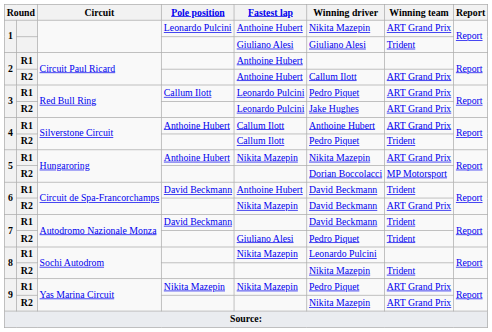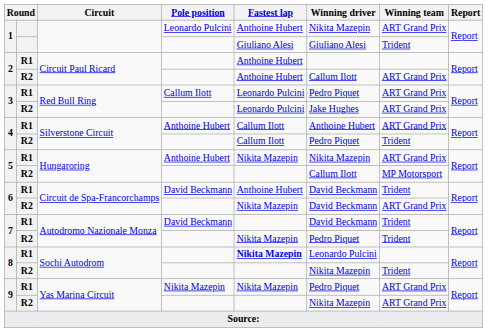5 / R2 | Winning driver: Dorian Boccolacci -> Callum Ilott
7 / R2 | Fastest lap: Giuliano Alesi -> Nikita Mazepin
8 / R1 | Fastest lap: normal -> bold
